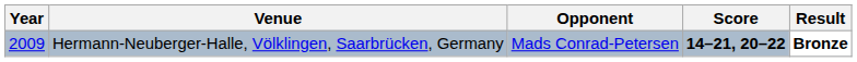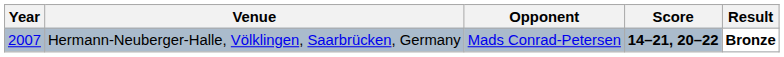Hermann-Neuberger-Halle, Völklingen, Saarbrücken, Germany | Year: 2009 -> 2007
